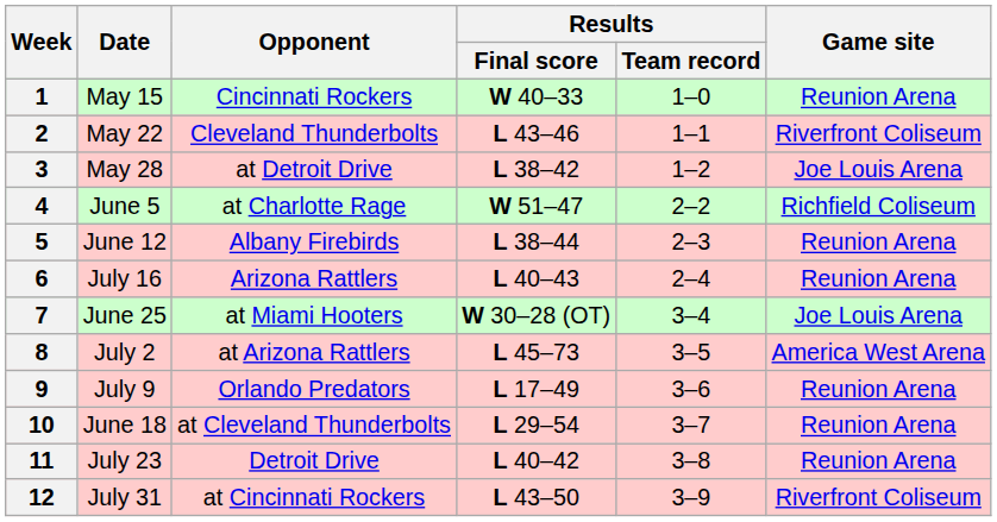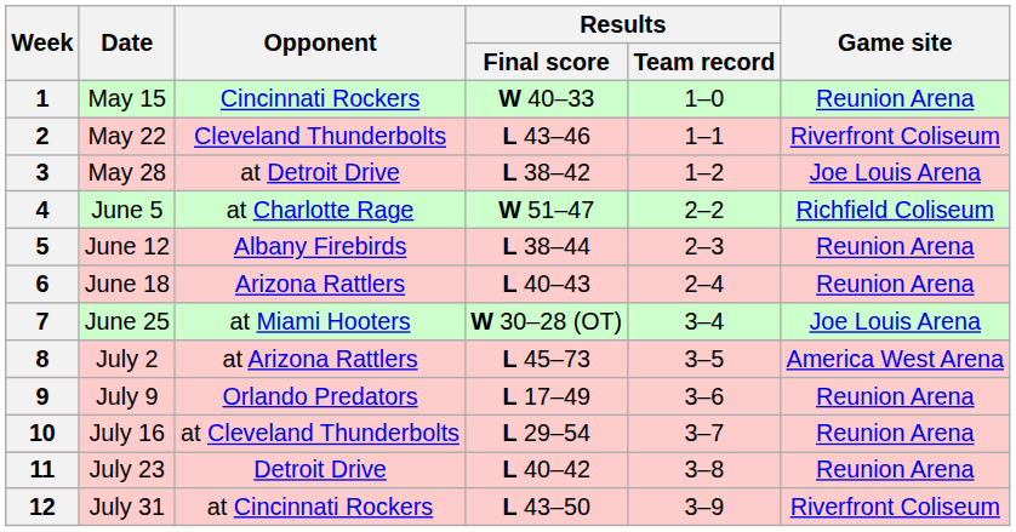6 | Date: July 16 -> June 18
10 | Date: June 18 -> July 16
